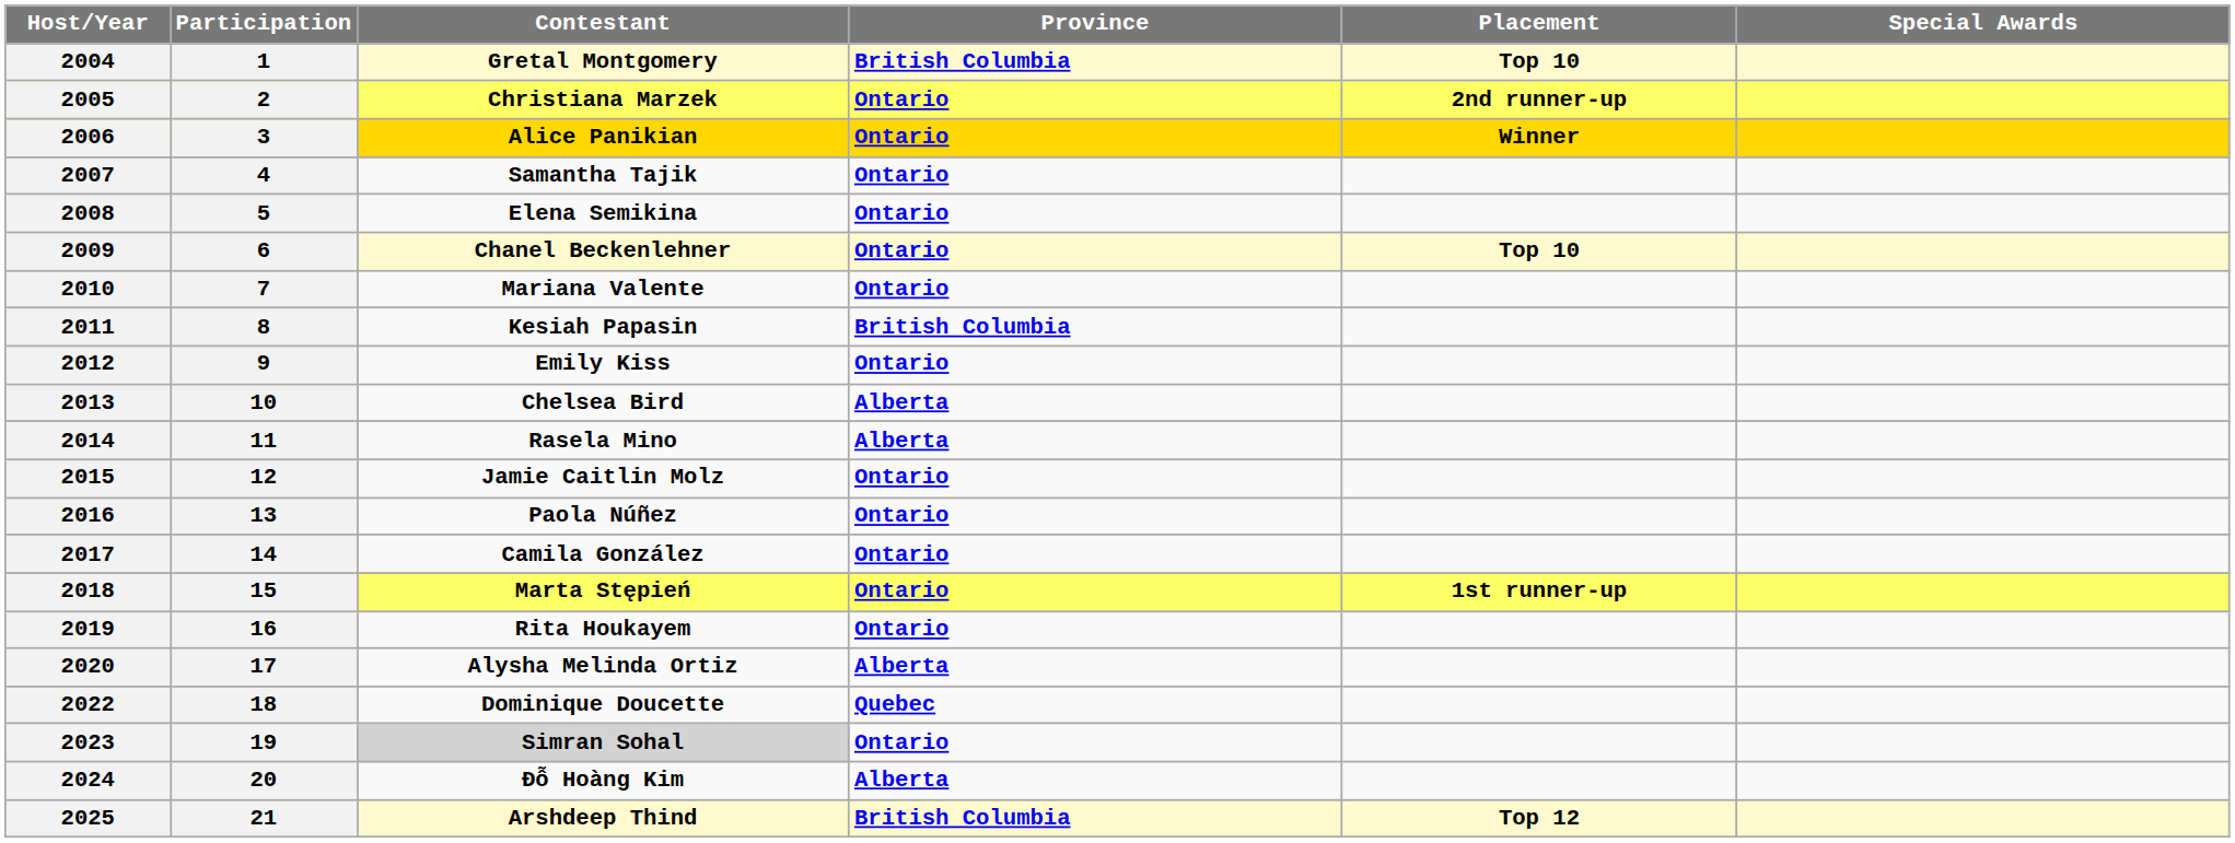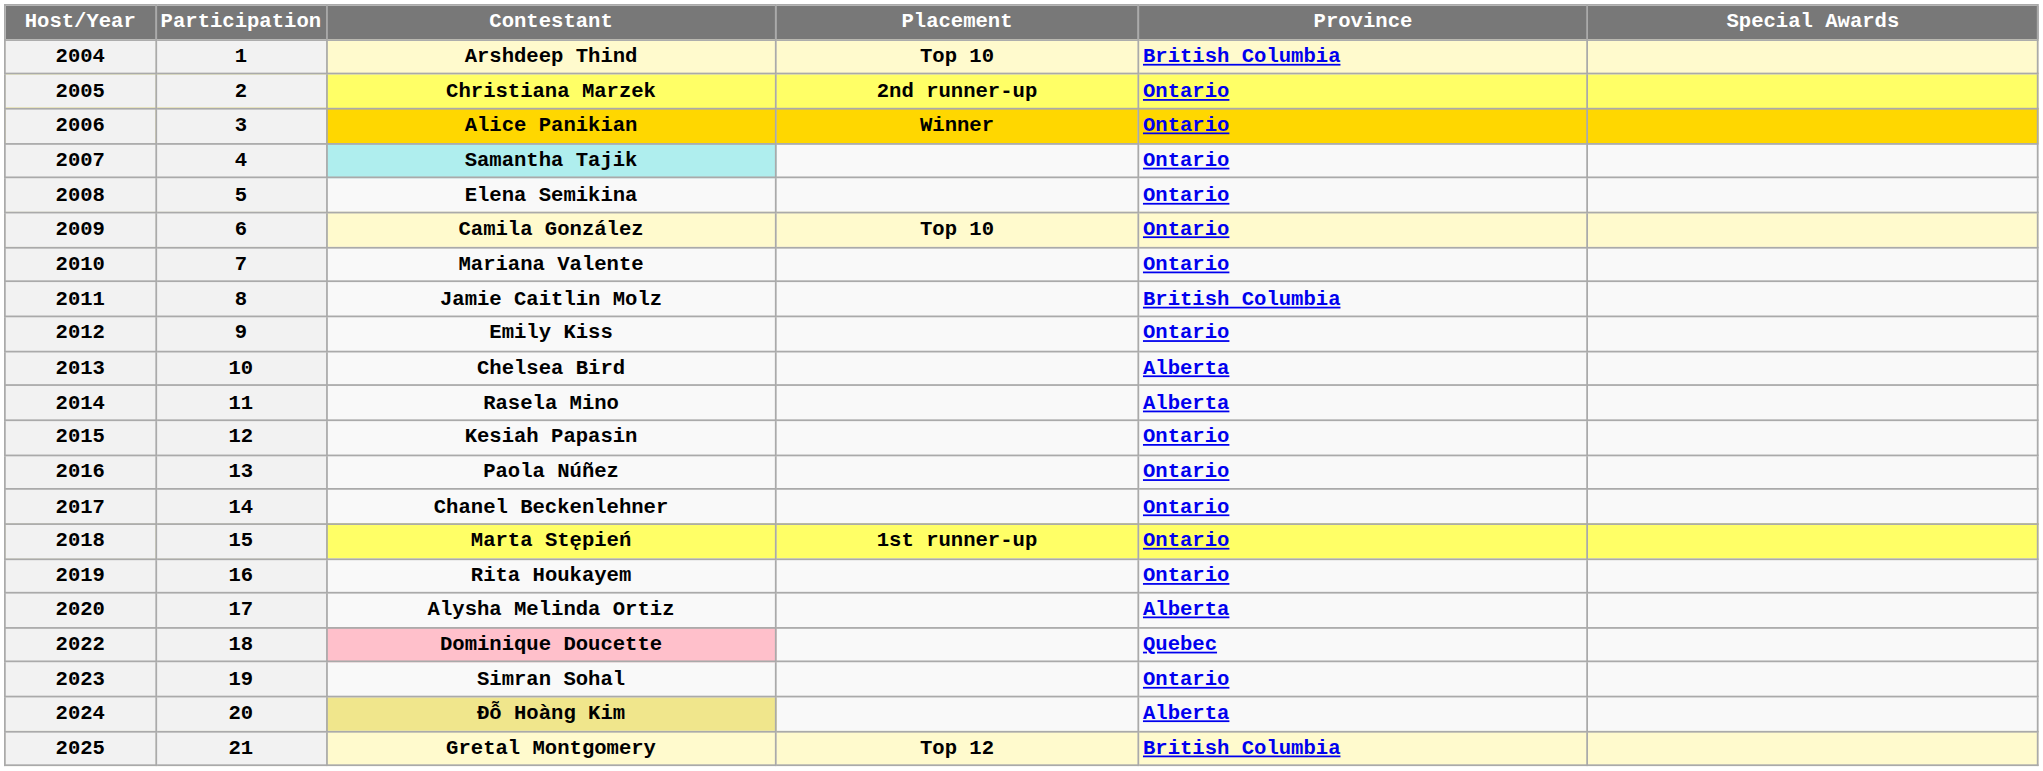columns swapped: Province <-> Placement
2004 | Contestant: Gretal Montgomery -> Arshdeep Thind
2007 | Contestant: no background -> paleturquoise background
2009 | Contestant: Chanel Beckenlehner -> Camila González
2011 | Contestant: Kesiah Papasin -> Jamie Caitlin Molz
2015 | Contestant: Jamie Caitlin Molz -> Kesiah Papasin
2017 | Contestant: Camila González -> Chanel Beckenlehner
2022 | Contestant: no background -> pink background
2023 | Contestant: lightgrey background -> no background
2024 | Contestant: no background -> khaki background
2025 | Contestant: Arshdeep Thind -> Gretal Montgomery
